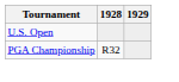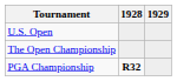+ row: The Open Championship
PGA Championship | 1928: normal -> bold
